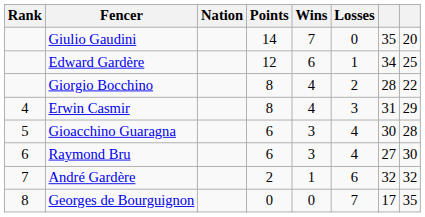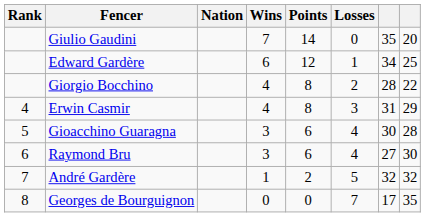columns swapped: Points <-> Wins
André Gardère | Losses: 6 -> 5
